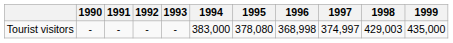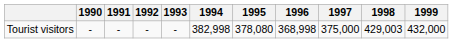Tourist visitors | 1994: 383,000 -> 382,998
Tourist visitors | 1997: 374,997 -> 375,000
Tourist visitors | 1999: 435,000 -> 432,000
